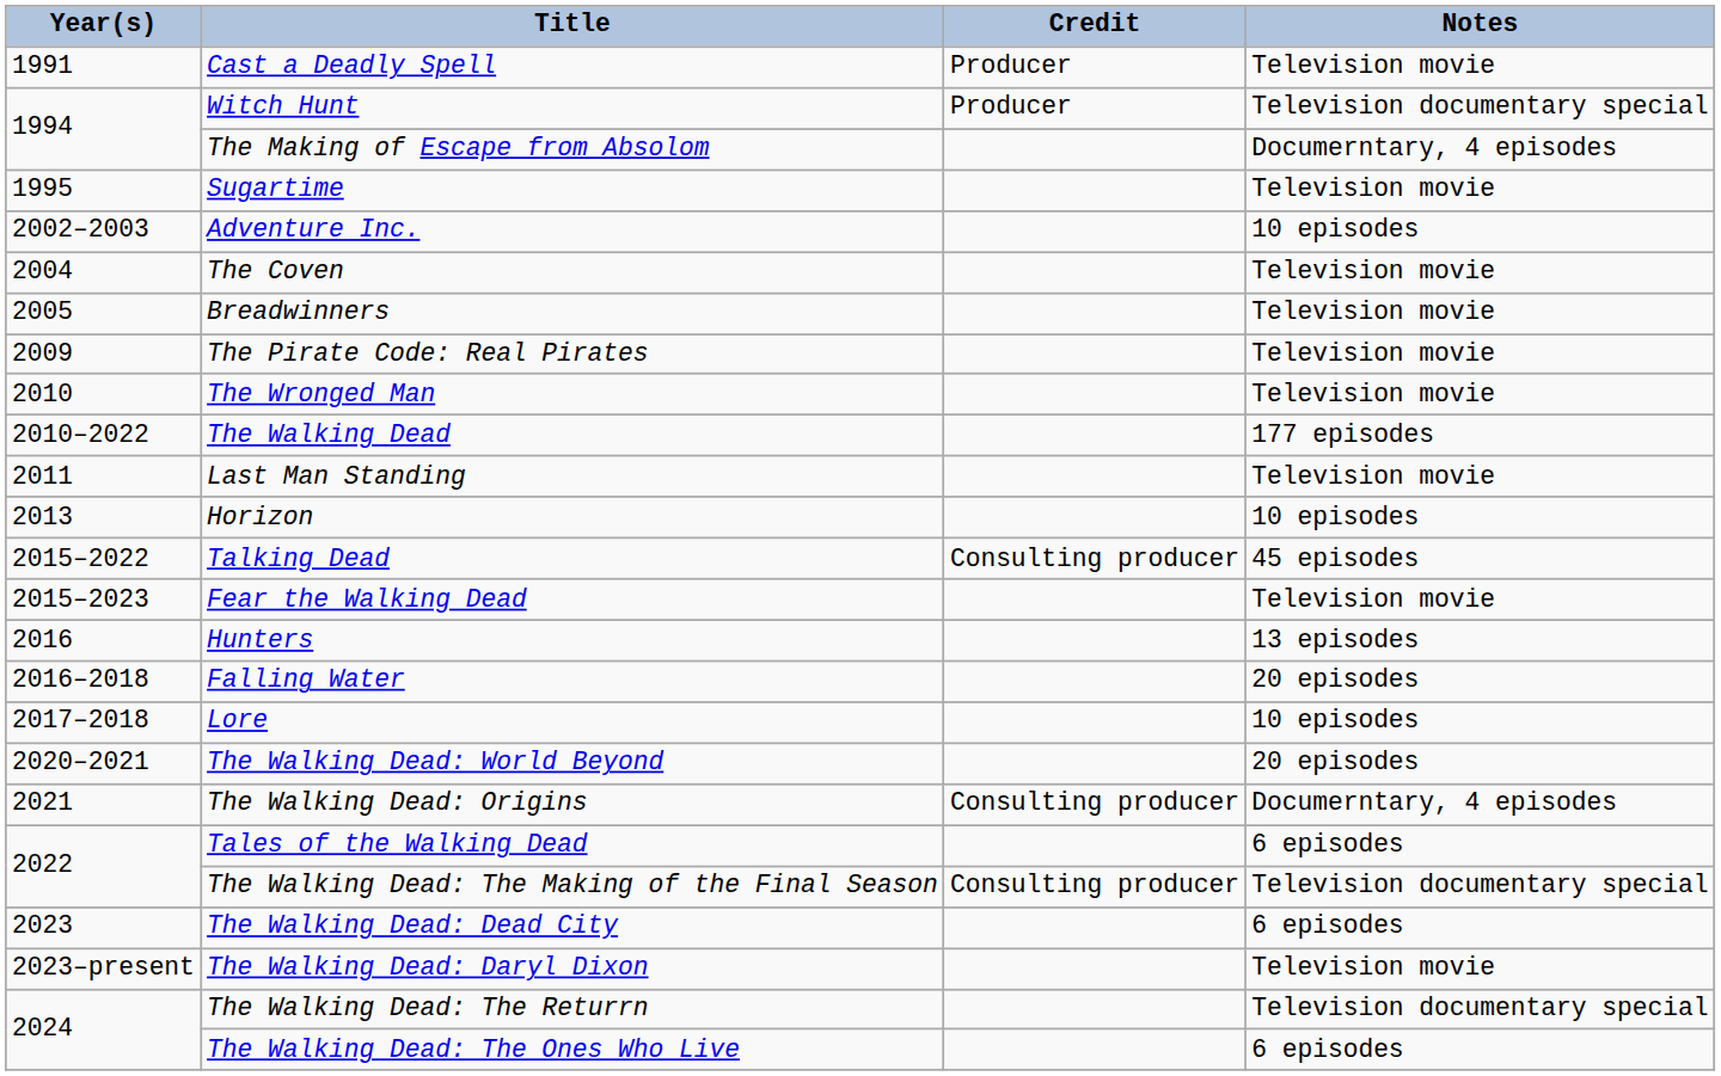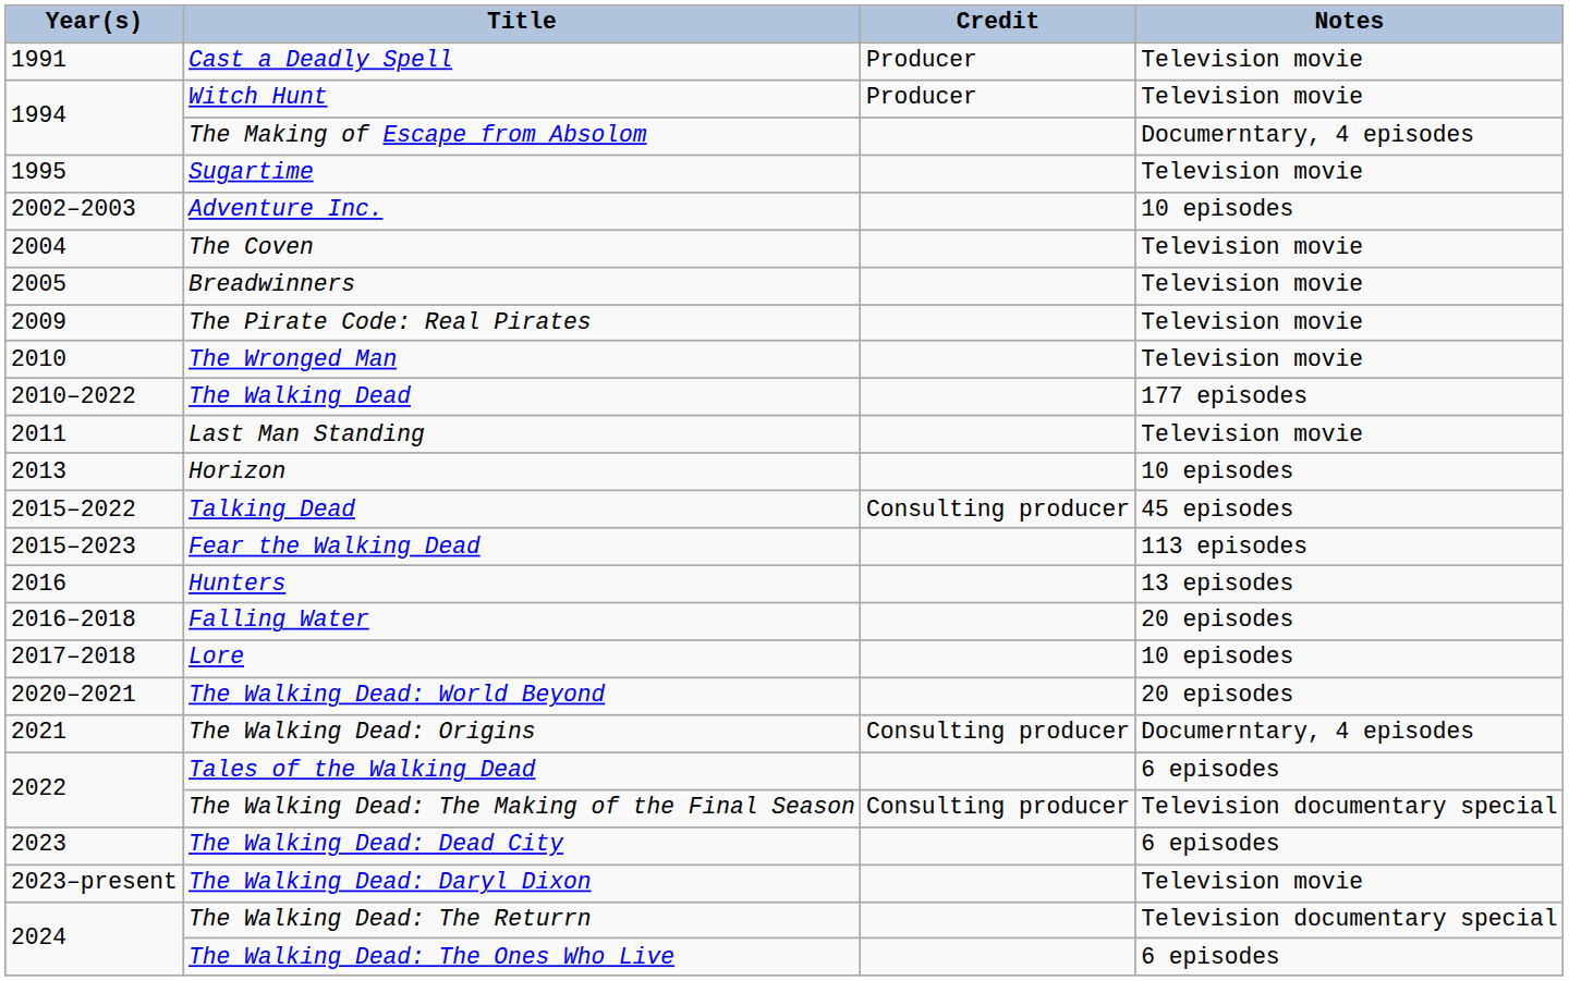Witch Hunt | Notes: Television documentary special -> Television movie
Fear the Walking Dead | Notes: Television movie -> 113 episodes
